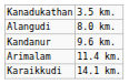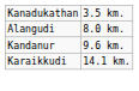- row: Arimalam | 11.4 km.
